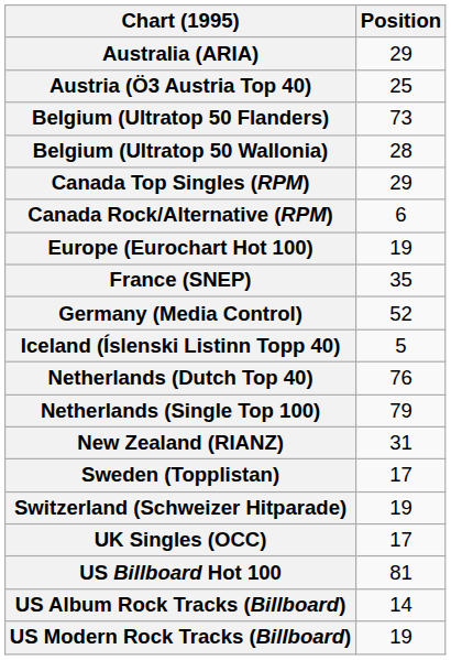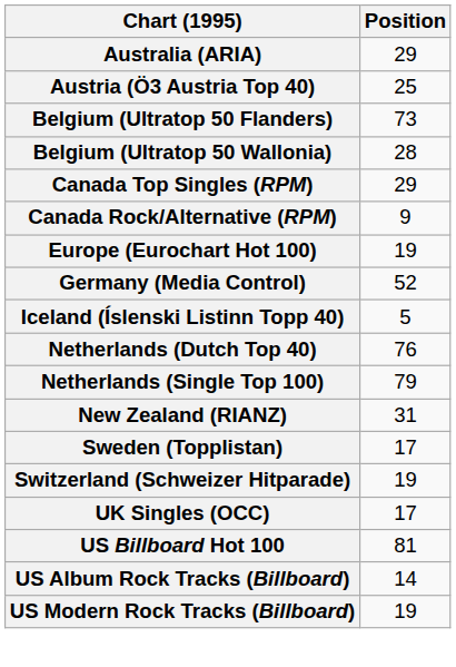Canada Rock/Alternative (RPM) | Position: 6 -> 9
- row: France (SNEP) | 35
